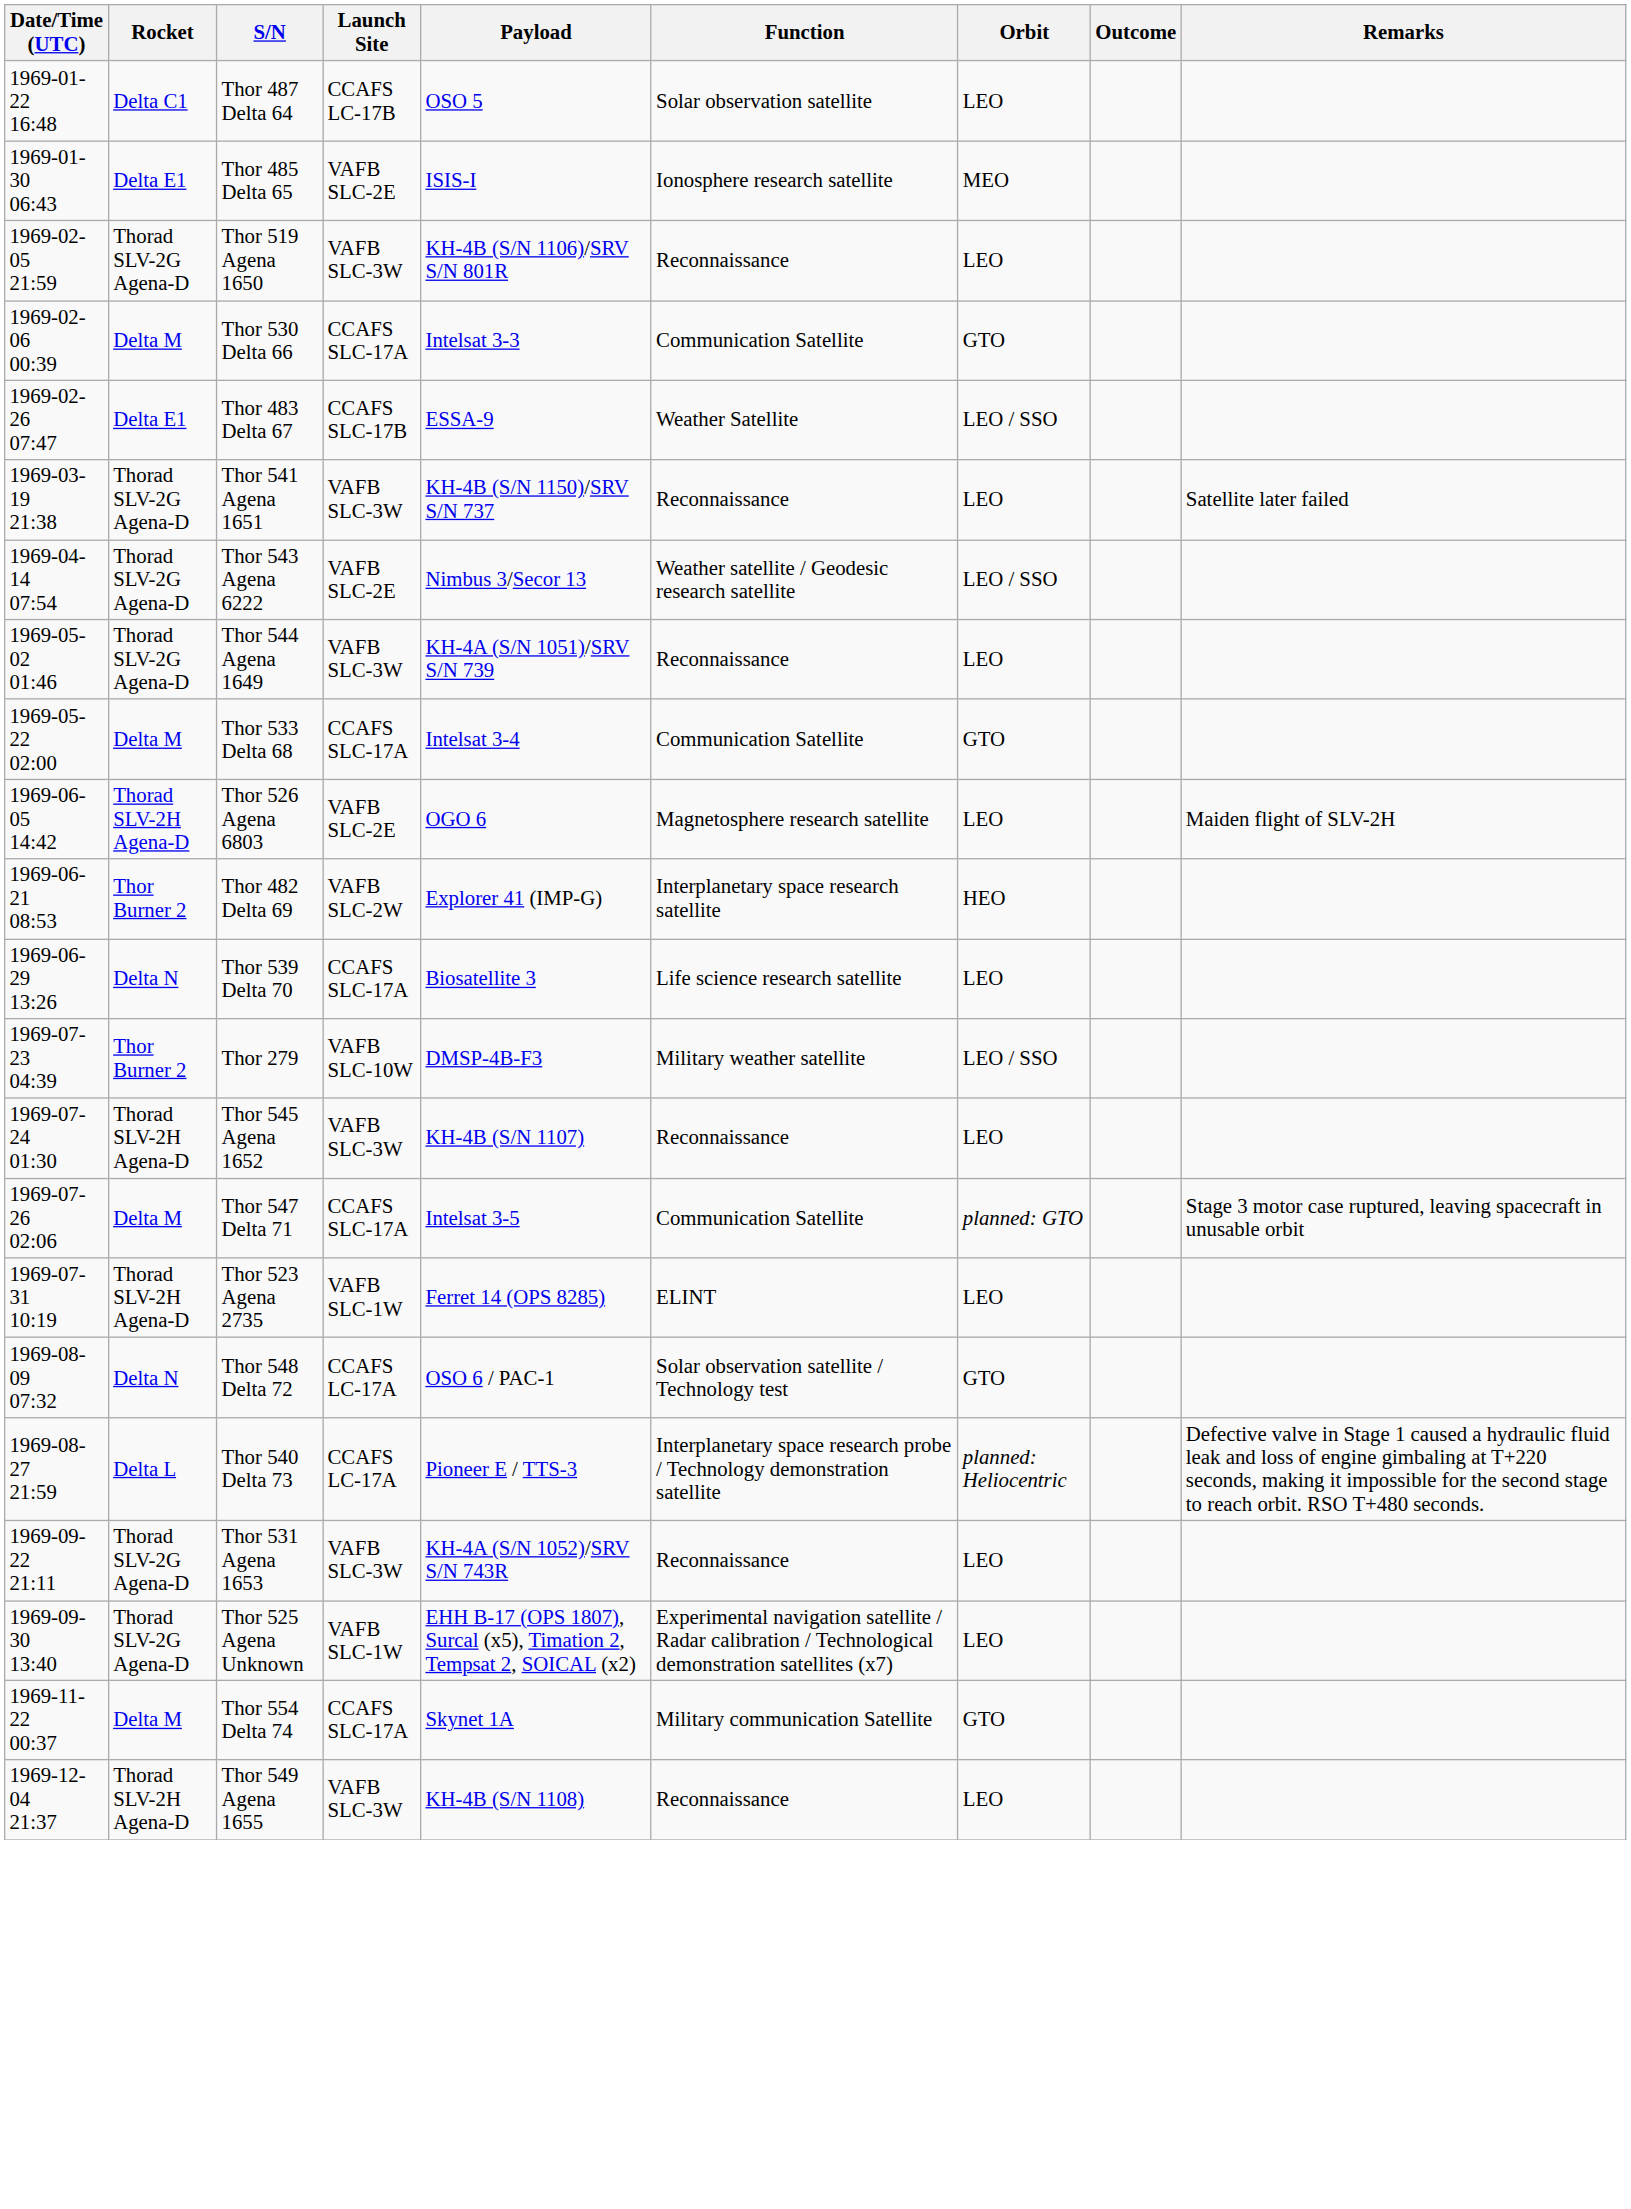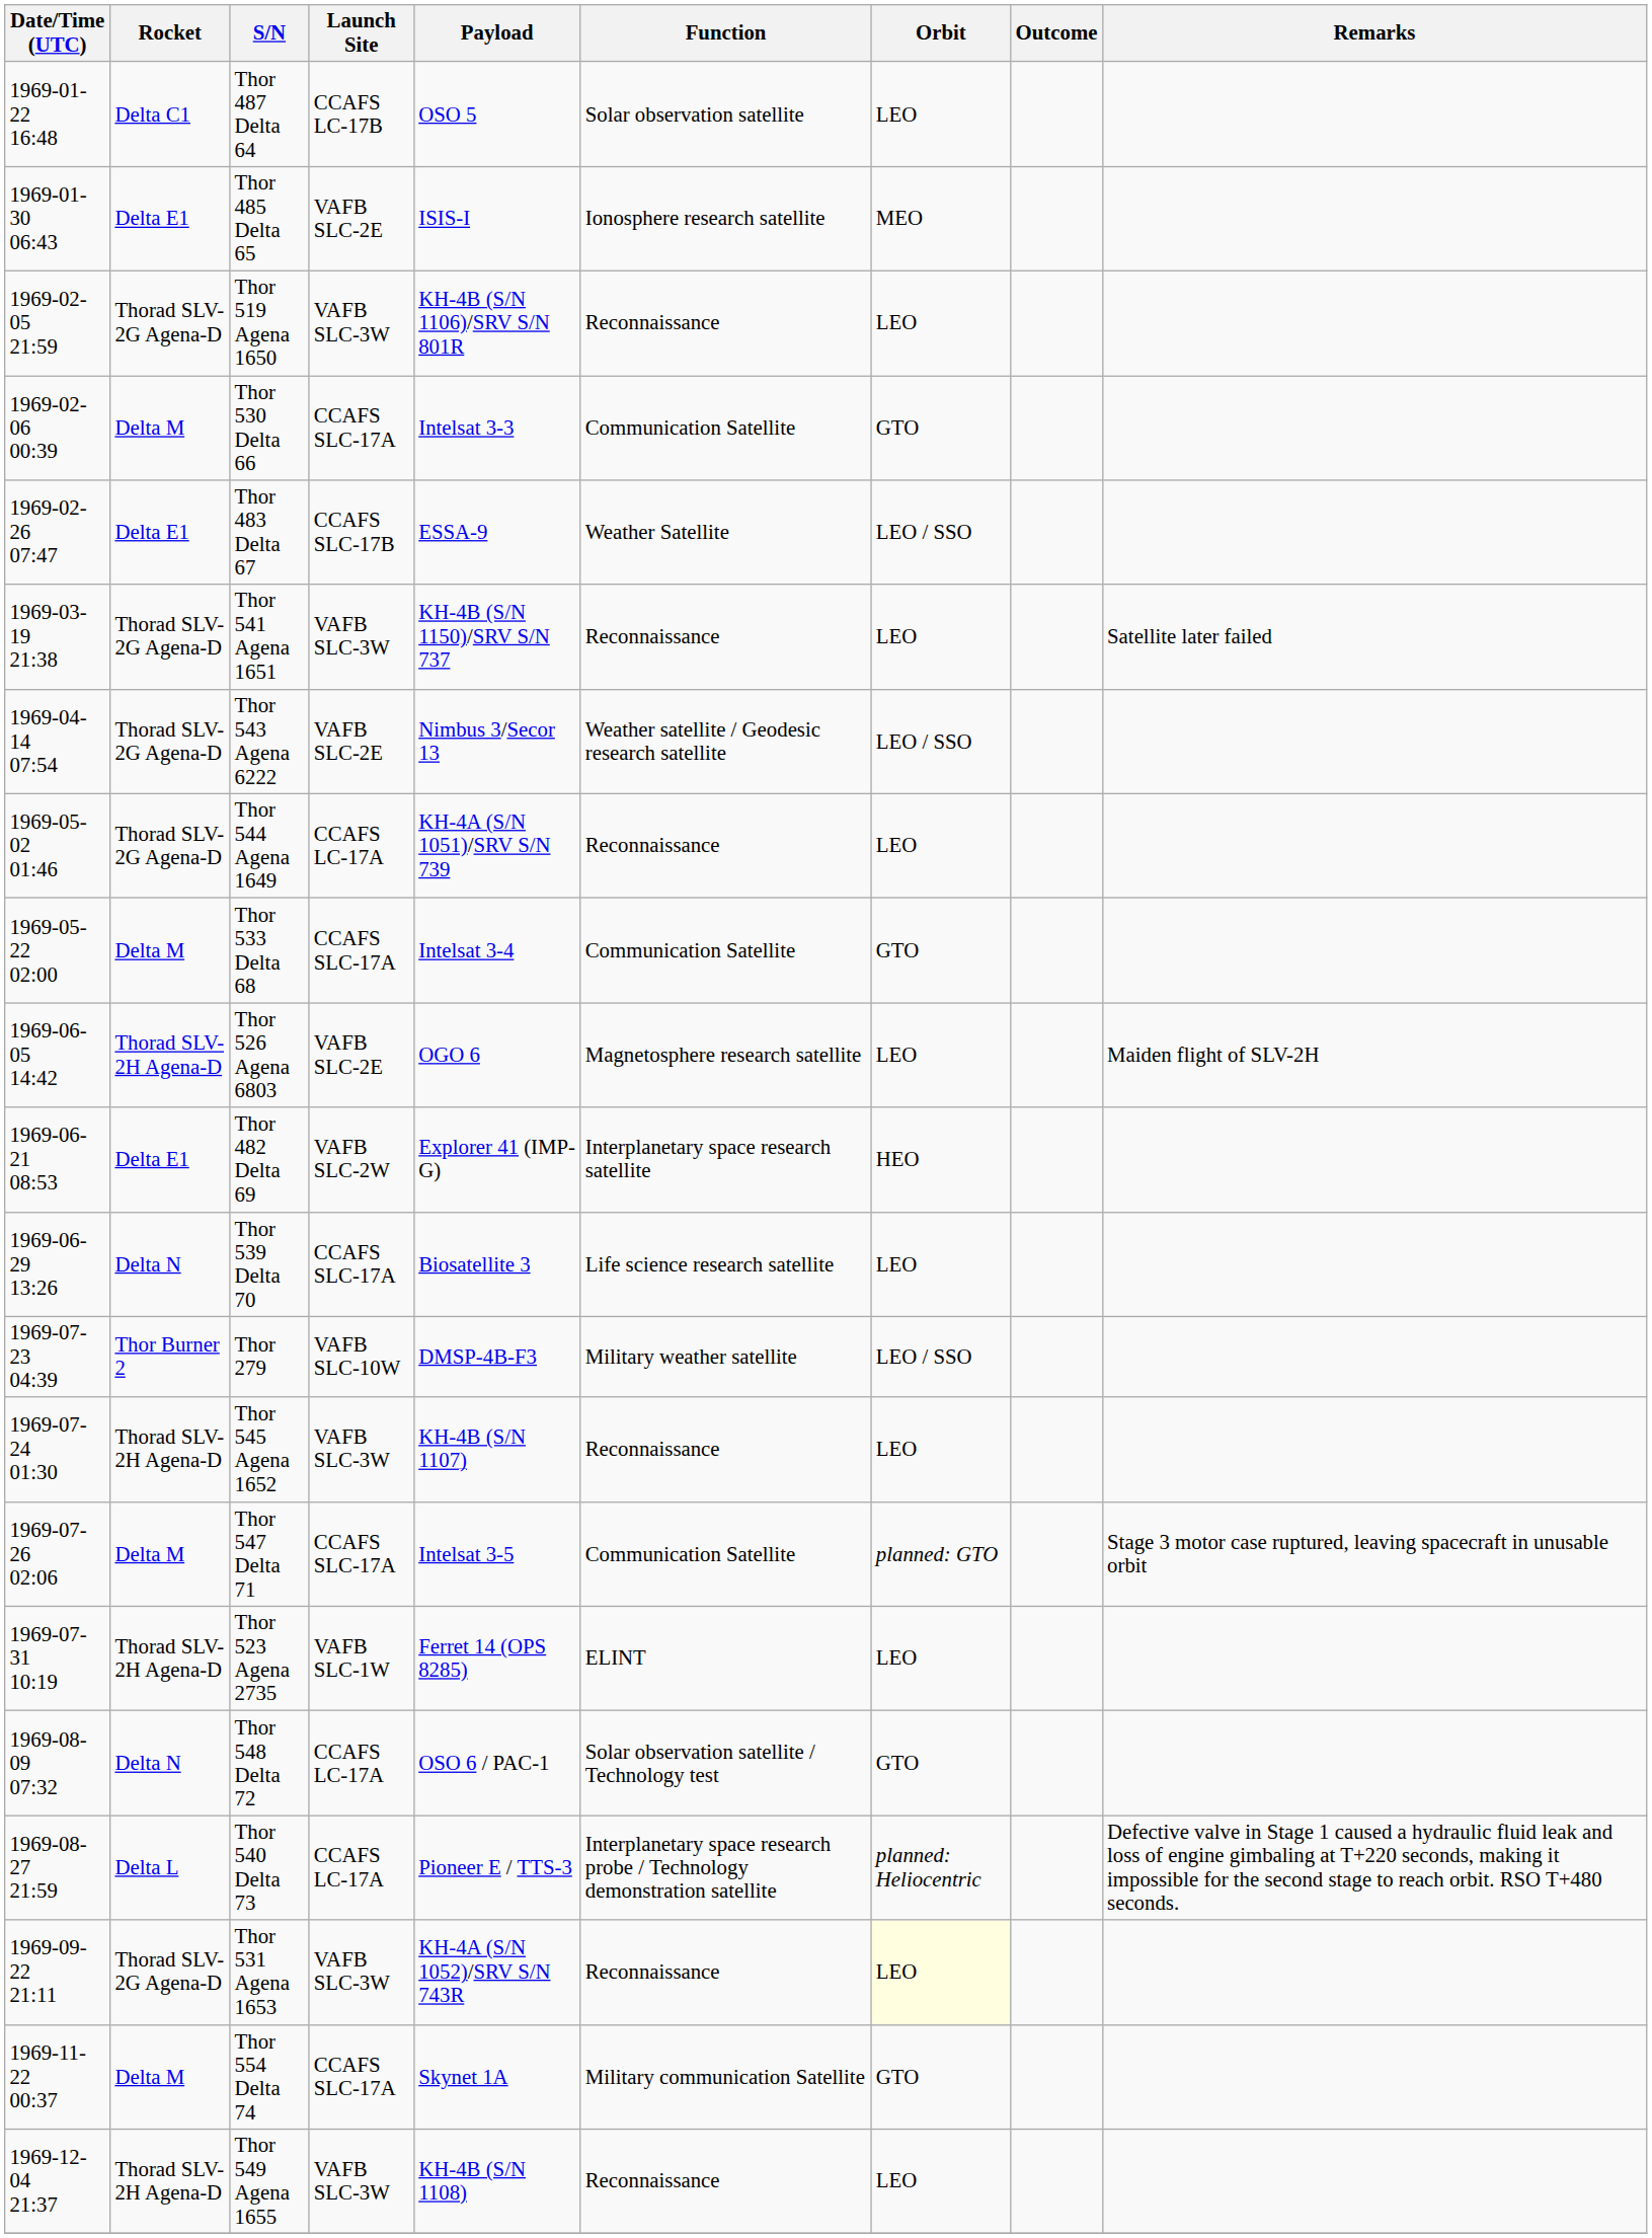Thor 544 Agena 1649 | Launch Site: VAFB SLC-3W -> CCAFS LC-17A
Thor 482 Delta 69 | Rocket: Thor Burner 2 -> Delta E1
Thor 531 Agena 1653 | Orbit: no background -> lightyellow background
- row: 1969-09-30 13:40 | Thorad SLV-2G Agena-D | Thor 525 Agena Unknown | VAFB SLC-1W | EHH B-17 (OPS 1807), Surcal (x5), Timation 2, Tempsat 2, SOICAL (x2) | Experimental navigation satellite / Radar calibration / Technological demonstration satellites (x7) | LEO
